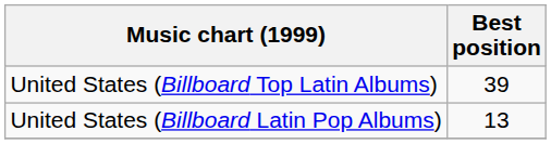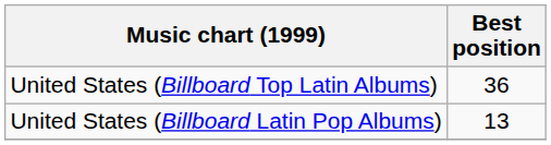United States (Billboard Top Latin Albums) | Best position: 39 -> 36
